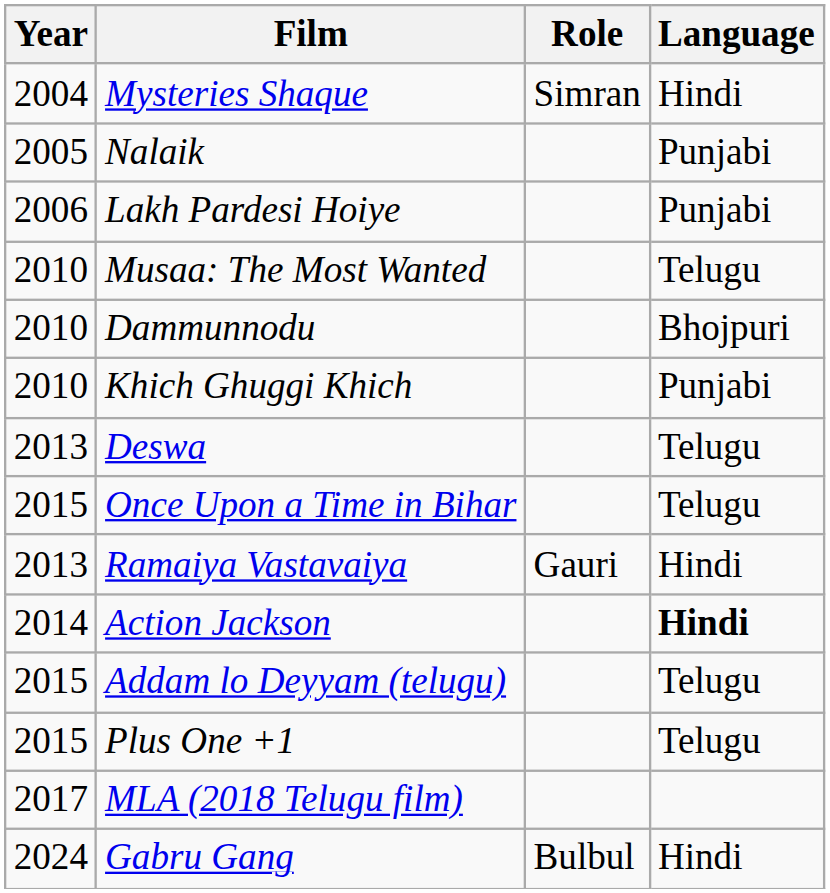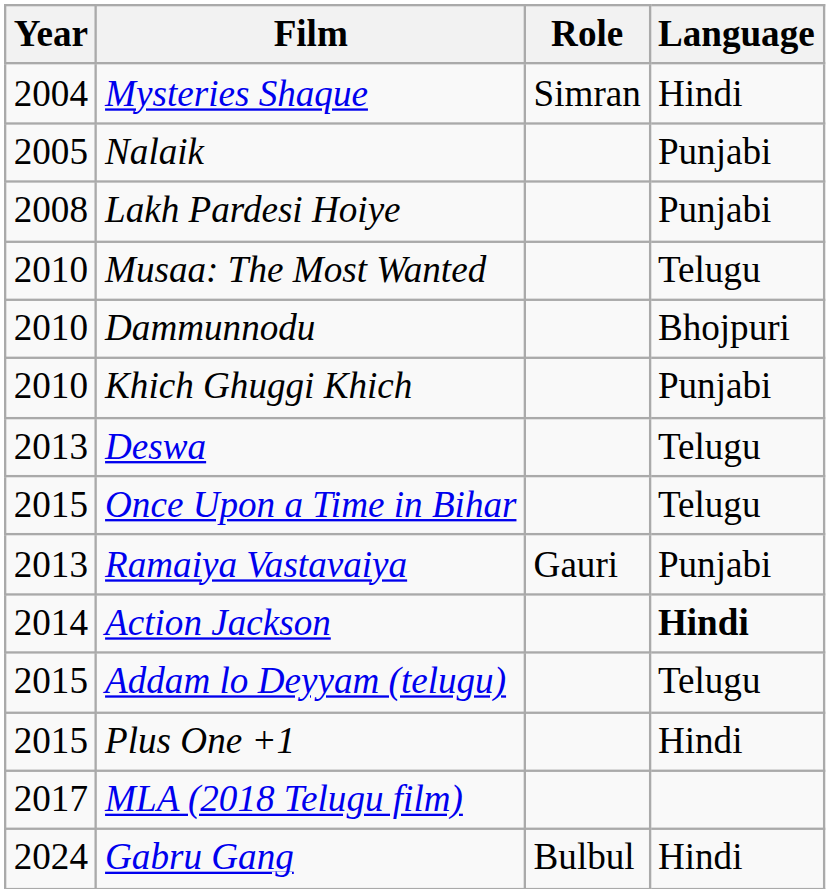Lakh Pardesi Hoiye | Year: 2006 -> 2008
Ramaiya Vastavaiya | Language: Hindi -> Punjabi
Plus One +1 | Language: Telugu -> Hindi
